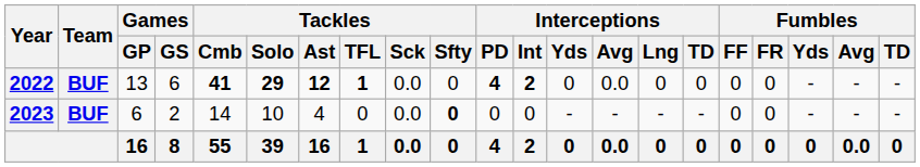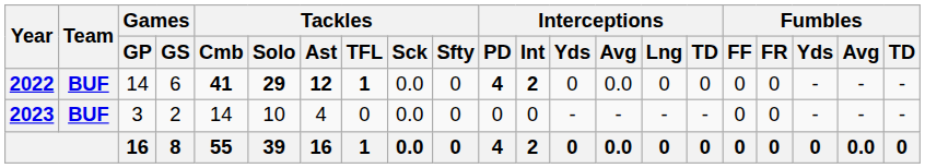2022 | Games / GP: 13 -> 14
2023 | Games / GP: 6 -> 3
2023 | Tackles / Sfty: bold -> normal
